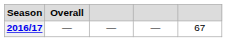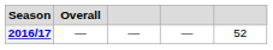2016/17 | column 5: 67 -> 52
